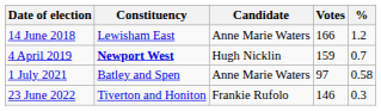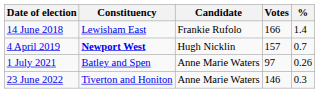14 June 2018 | Candidate: Anne Marie Waters -> Frankie Rufolo
14 June 2018 | %: 1.2 -> 1.4
4 April 2019 | Votes: 159 -> 157
1 July 2021 | %: 0.58 -> 0.26
23 June 2022 | Candidate: Frankie Rufolo -> Anne Marie Waters
